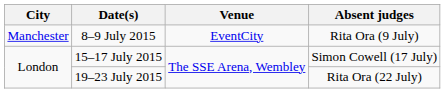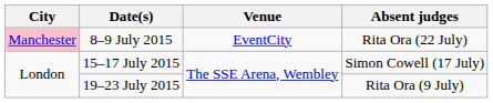8–9 July 2015 | City: no background -> pink background
8–9 July 2015 | Absent judges: Rita Ora (9 July) -> Rita Ora (22 July)
19–23 July 2015 | Absent judges: Rita Ora (22 July) -> Rita Ora (9 July)
